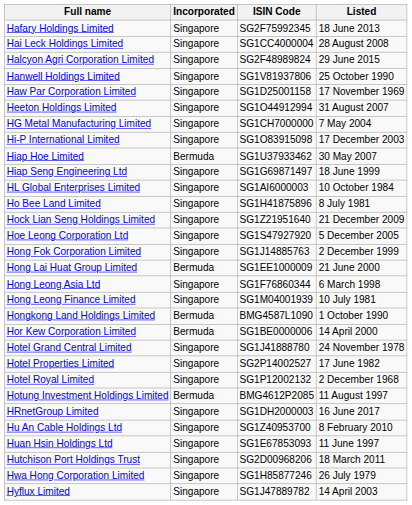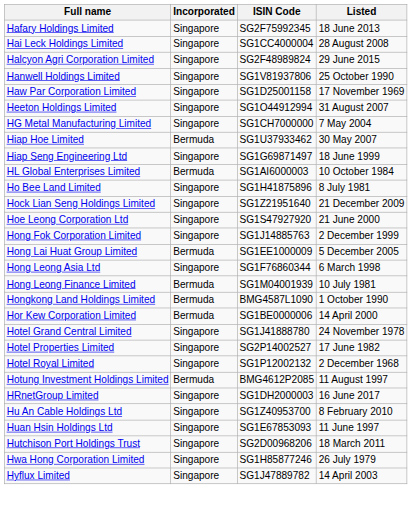- row: Hi-P International Limited | Singapore | SG1O83915098 | 17 December 2003
HL Global Enterprises Limited | Incorporated: Singapore -> Bermuda
Hoe Leong Corporation Ltd | Listed: 5 December 2005 -> 21 June 2000
Hong Lai Huat Group Limited | Listed: 21 June 2000 -> 5 December 2005
Hong Leong Finance Limited | Incorporated: Singapore -> Bermuda
